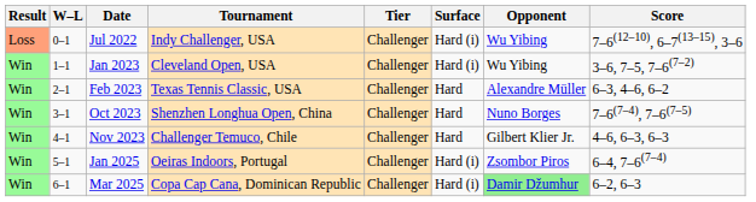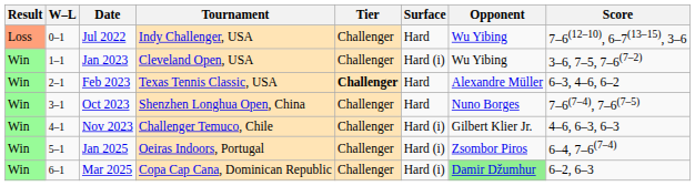Jul 2022 | Surface: Hard (i) -> Hard
Feb 2023 | Tier: normal -> bold
Nov 2023 | Surface: Hard -> Hard (i)
